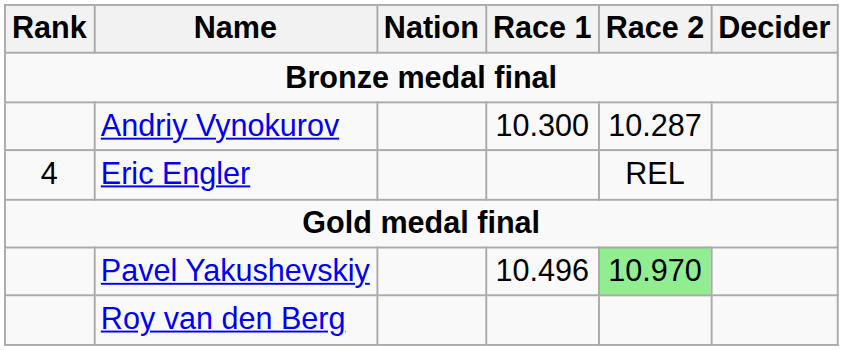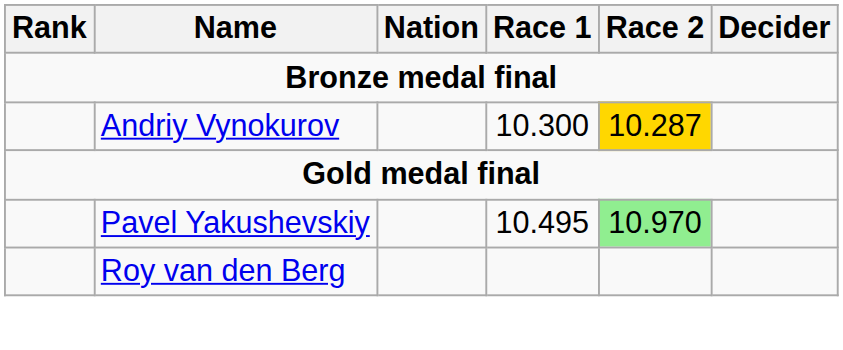Andriy Vynokurov | Race 2: no background -> gold background
- row: 4 | Eric Engler | REL
Pavel Yakushevskiy | Race 1: 10.496 -> 10.495
